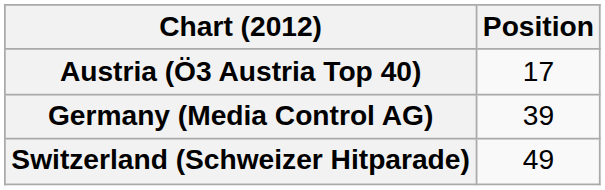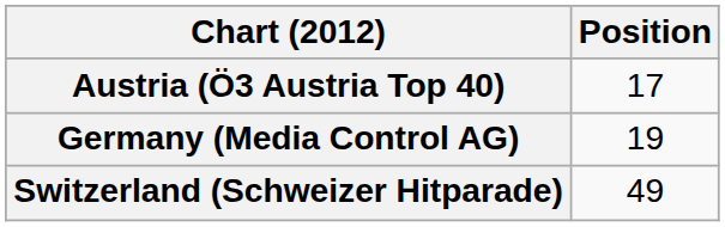Germany (Media Control AG) | Position: 39 -> 19
